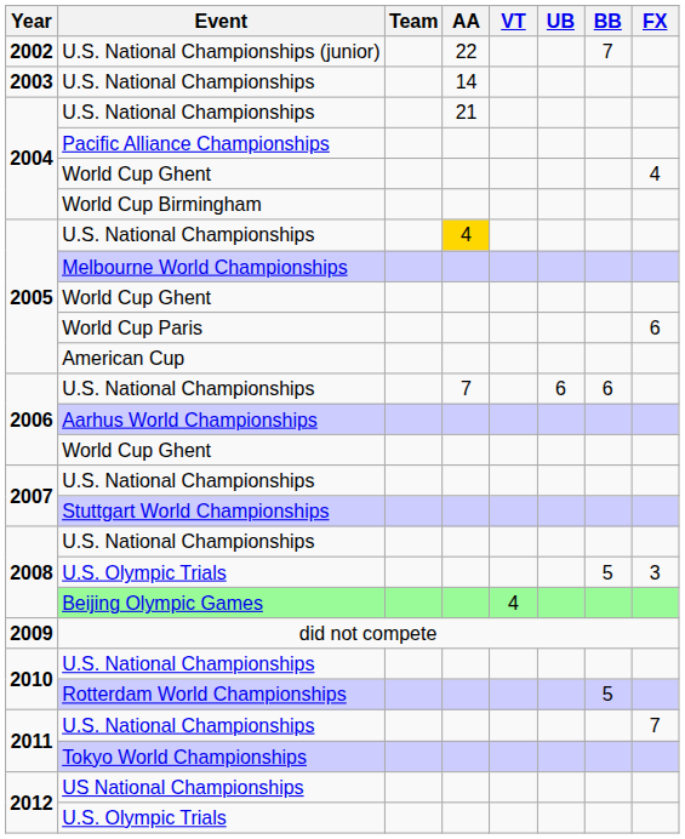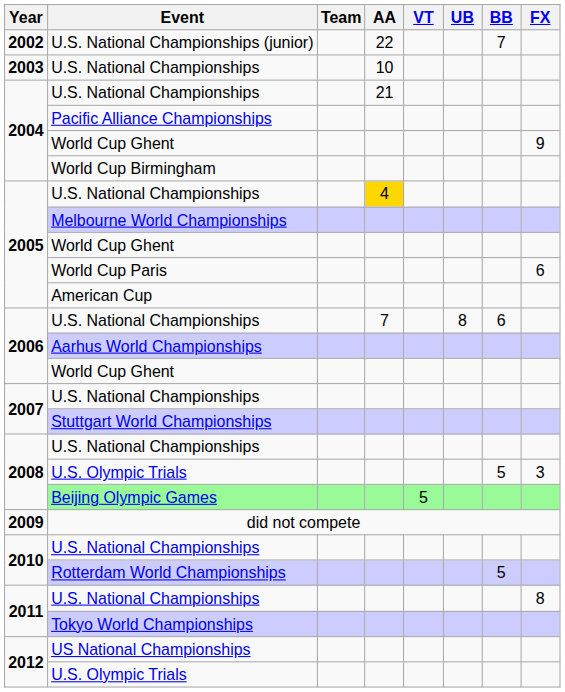2003 / U.S. National Championships | AA: 14 -> 10
2004 / World Cup Ghent | FX: 4 -> 9
2006 / U.S. National Championships | UB: 6 -> 8
Beijing Olympic Games | VT: 4 -> 5
2011 / U.S. National Championships | FX: 7 -> 8
